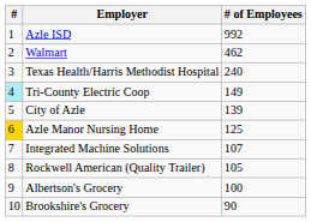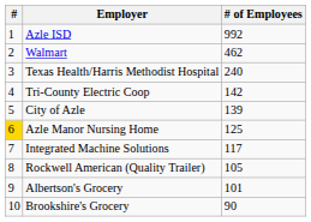Tri-County Electric Coop | #: paleturquoise background -> no background
Tri-County Electric Coop | # of Employees: 149 -> 142
Integrated Machine Solutions | # of Employees: 107 -> 117
Albertson's Grocery | # of Employees: 100 -> 101
